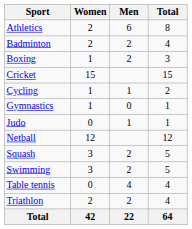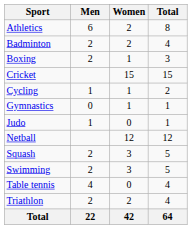columns swapped: Men <-> Women
